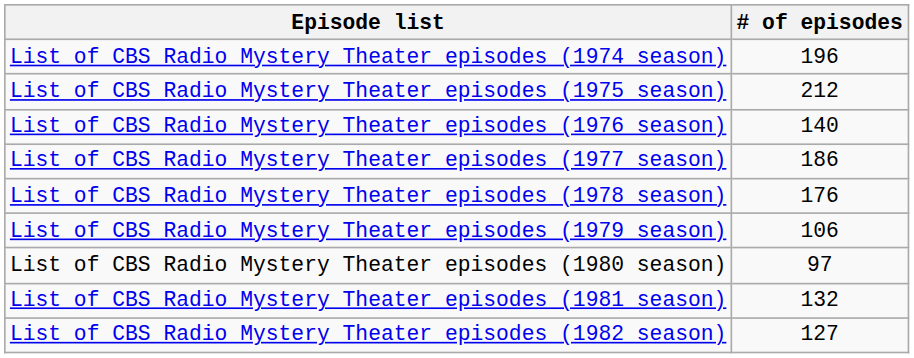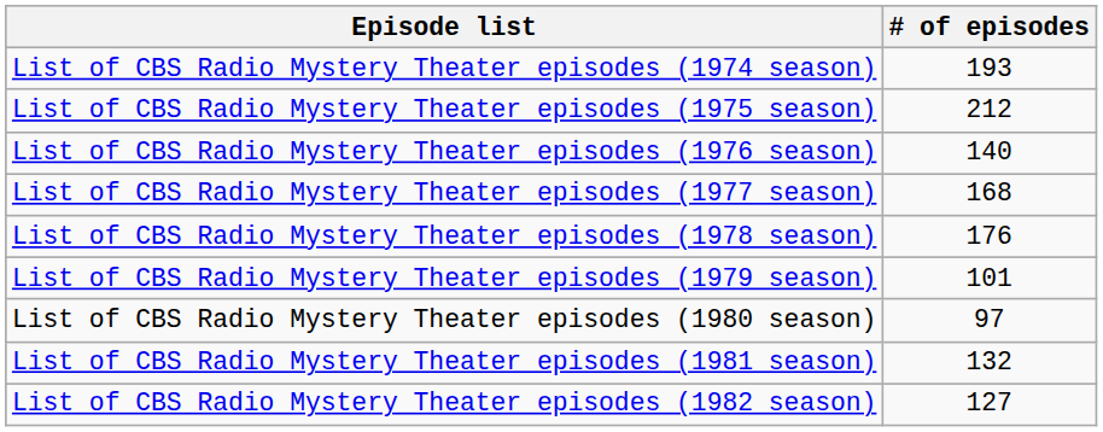List of CBS Radio Mystery Theater episodes (1974 season) | # of episodes: 196 -> 193
List of CBS Radio Mystery Theater episodes (1977 season) | # of episodes: 186 -> 168
List of CBS Radio Mystery Theater episodes (1979 season) | # of episodes: 106 -> 101
